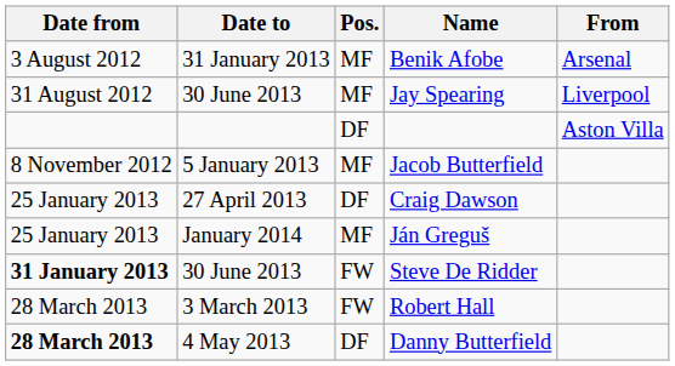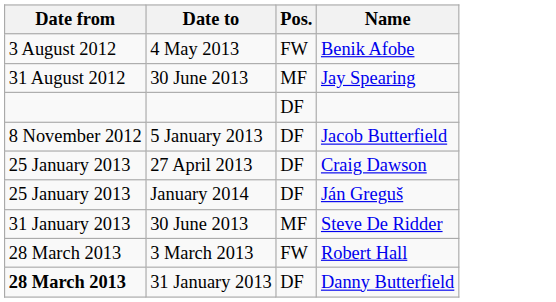- column: From | Arsenal | Liverpool | Aston Villa
Benik Afobe | Date to: 31 January 2013 -> 4 May 2013
Benik Afobe | Pos.: MF -> FW
Jacob Butterfield | Pos.: MF -> DF
Ján Greguš | Pos.: MF -> DF
Steve De Ridder | Date from: bold -> normal
Steve De Ridder | Pos.: FW -> MF
Danny Butterfield | Date to: 4 May 2013 -> 31 January 2013
